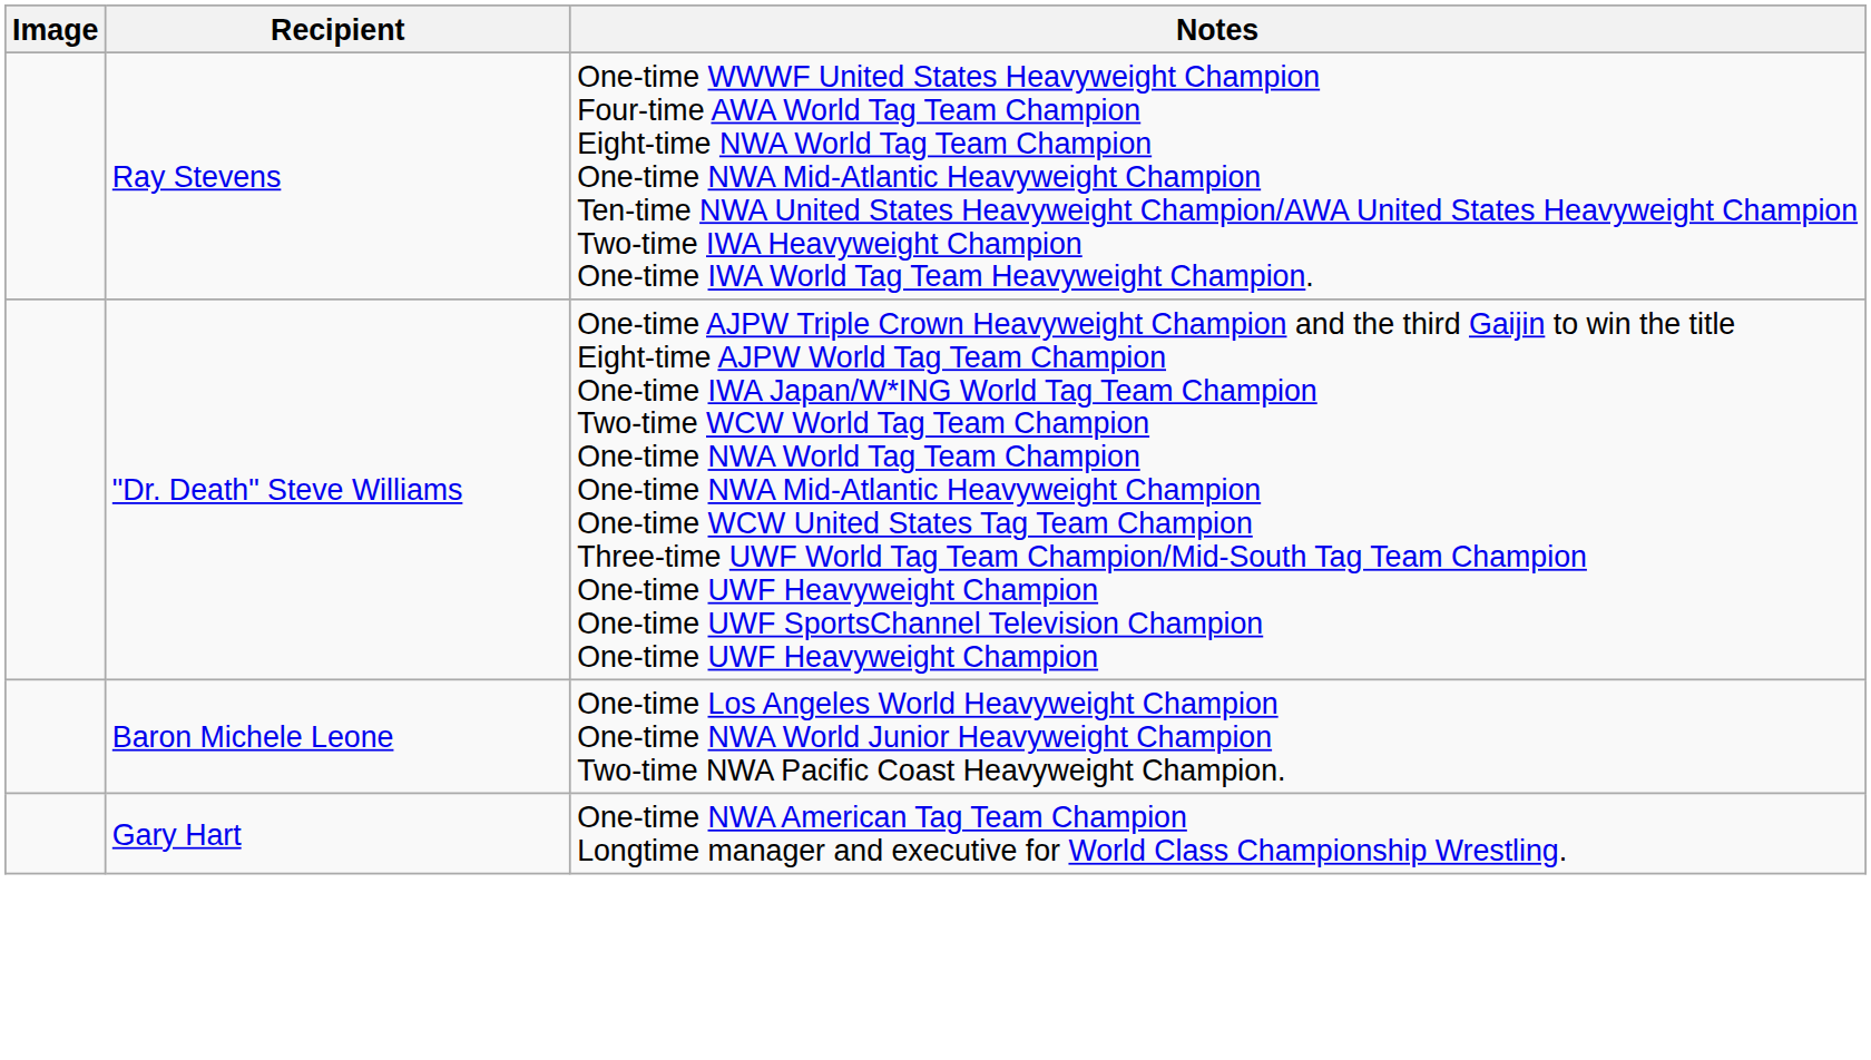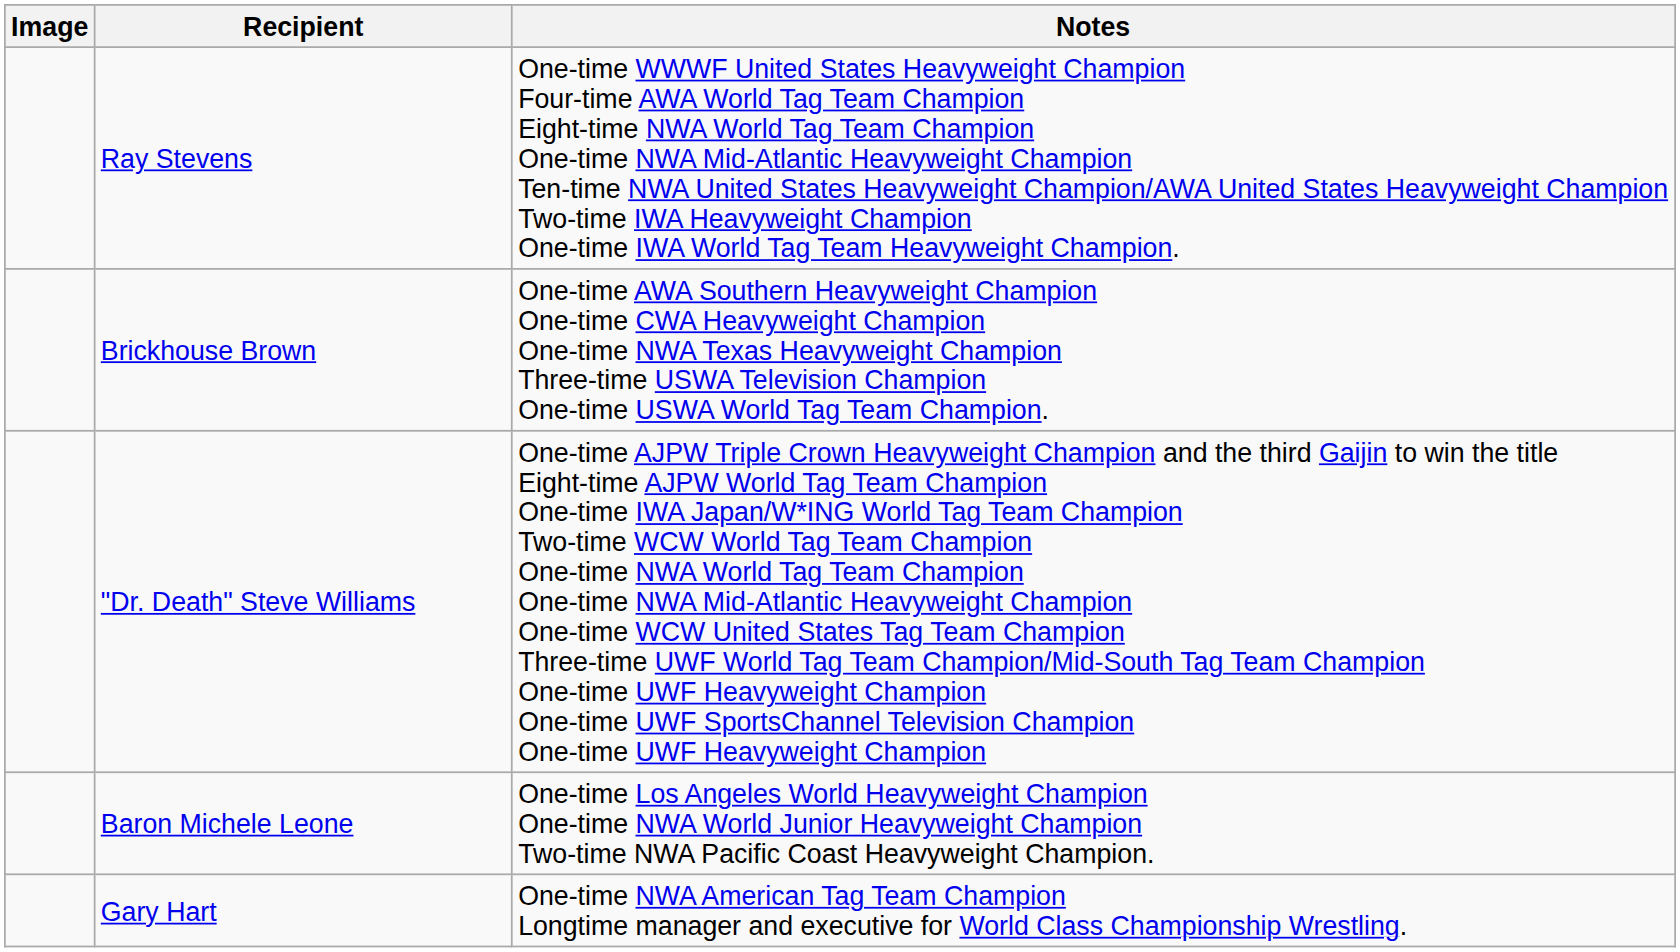+ row: Brickhouse Brown | One-time AWA Southern Heavyweight Champion One-time CWA Heavyweight Champion One-time NWA Texas Heavyweight Champion Three-time USWA Television Champion One-time USWA World Tag Team Champion.
